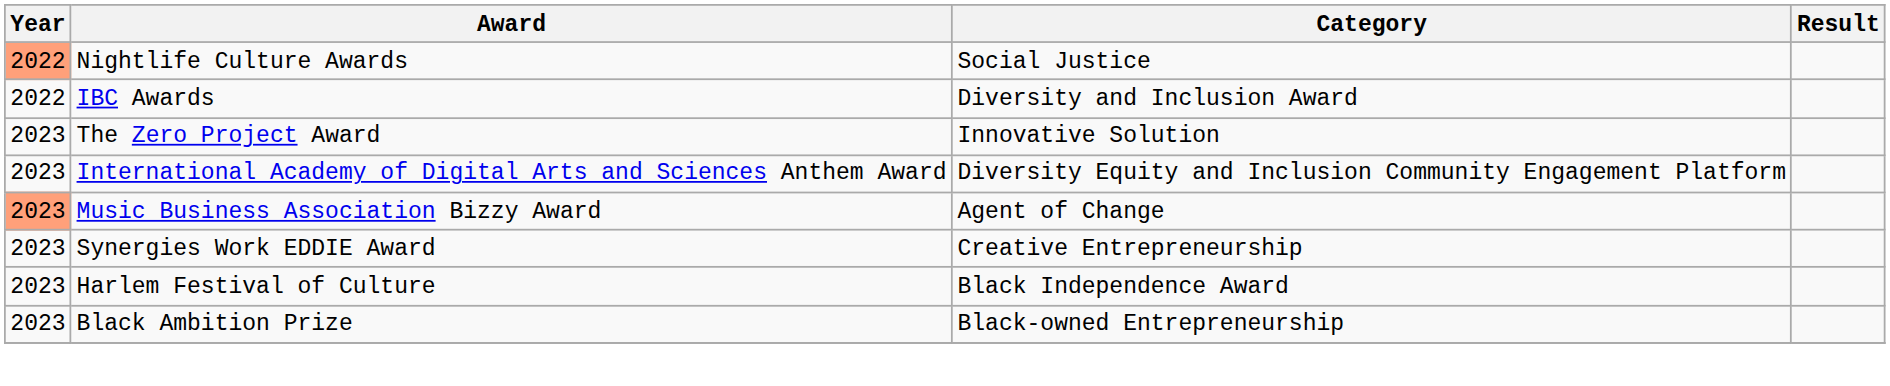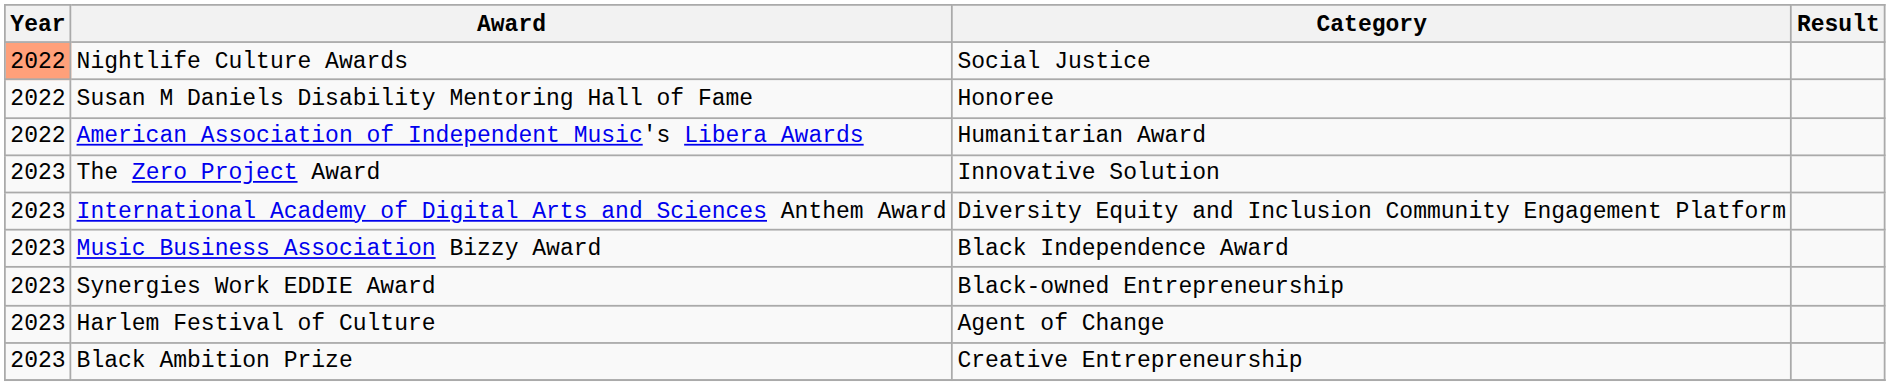+ row: 2022 | Susan M Daniels Disability Mentoring Hall of Fame | Honoree
+ row: 2022 | American Association of Independent Music's Libera Awards | Humanitarian Award
- row: 2022 | IBC Awards | Diversity and Inclusion Award
Music Business Association Bizzy Award | Year: lightsalmon background -> no background
Music Business Association Bizzy Award | Category: Agent of Change -> Black Independence Award
Synergies Work EDDIE Award | Category: Creative Entrepreneurship -> Black-owned Entrepreneurship
Harlem Festival of Culture | Category: Black Independence Award -> Agent of Change
Black Ambition Prize | Category: Black-owned Entrepreneurship -> Creative Entrepreneurship
